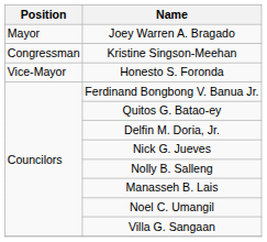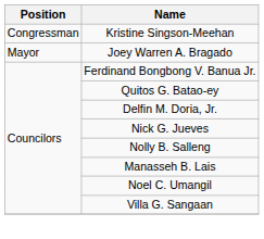rows swapped: Kristine Singson-Meehan <-> Joey Warren A. Bragado
- row: Vice-Mayor | Honesto S. Foronda
